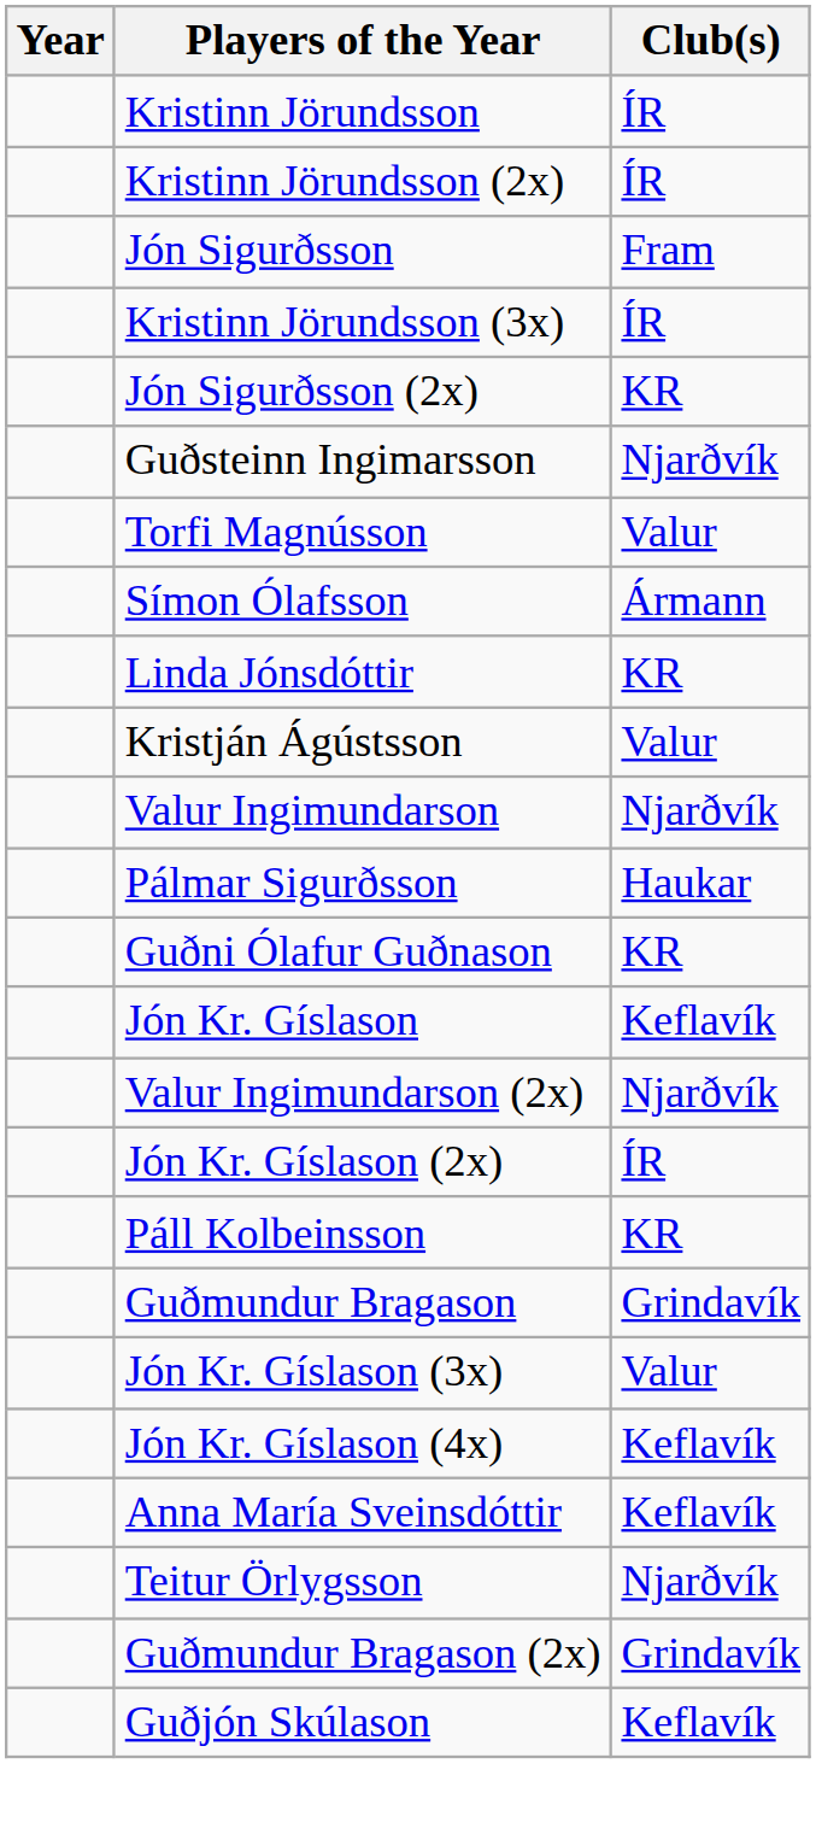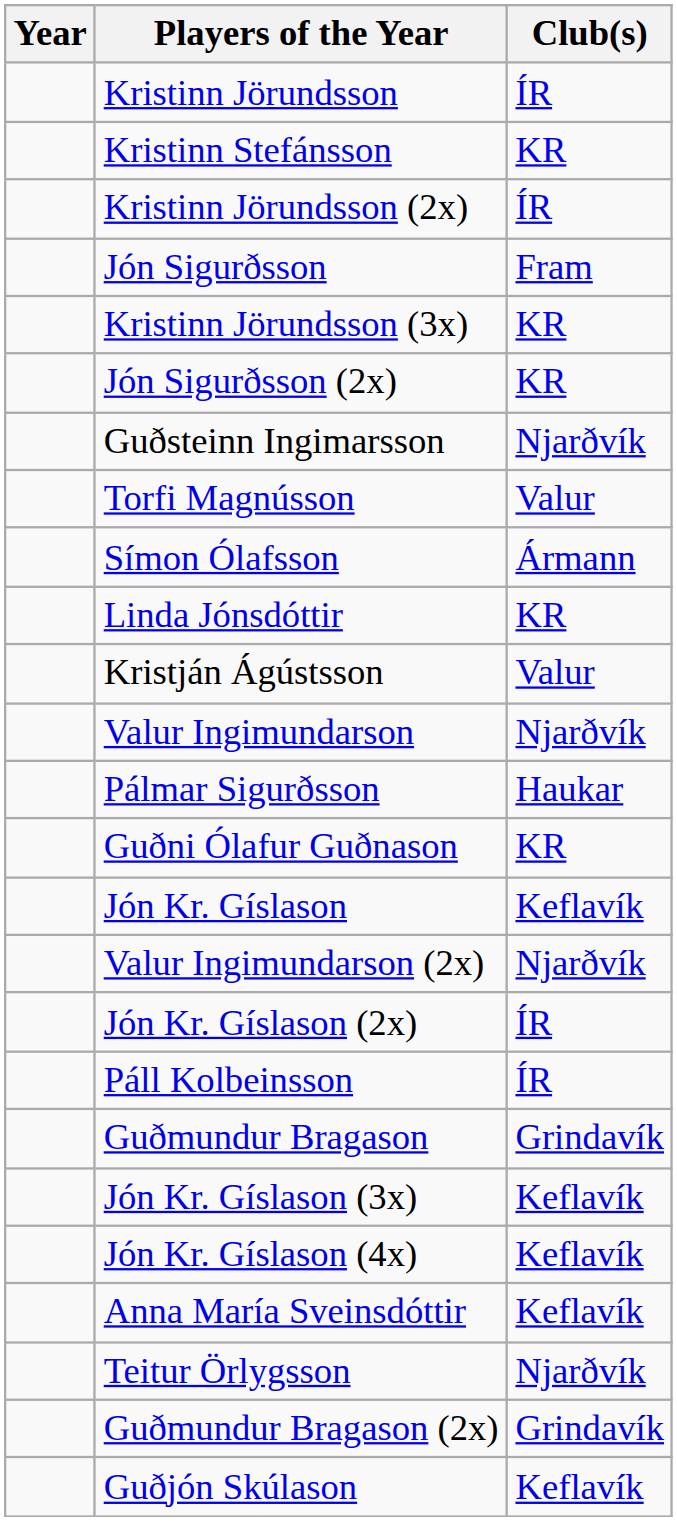+ row: Kristinn Stefánsson | KR
Kristinn Jörundsson (3x) | Club(s): ÍR -> KR
Páll Kolbeinsson | Club(s): KR -> ÍR
Jón Kr. Gíslason (3x) | Club(s): Valur -> Keflavík
